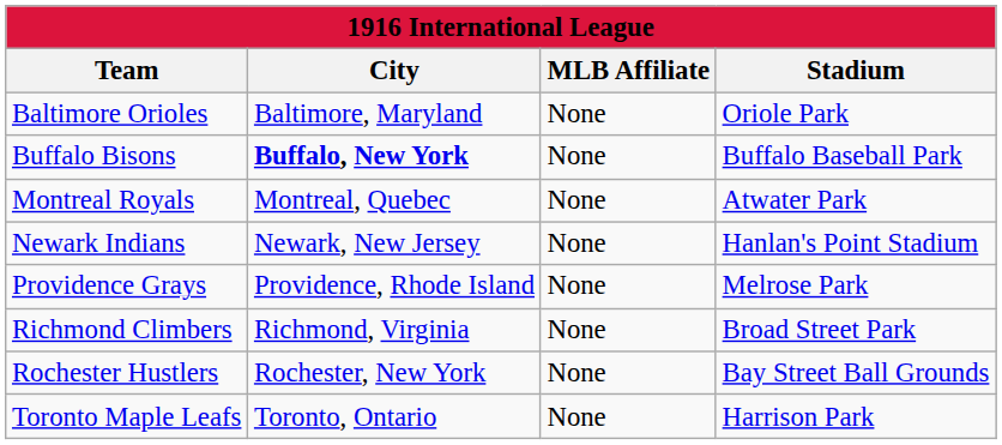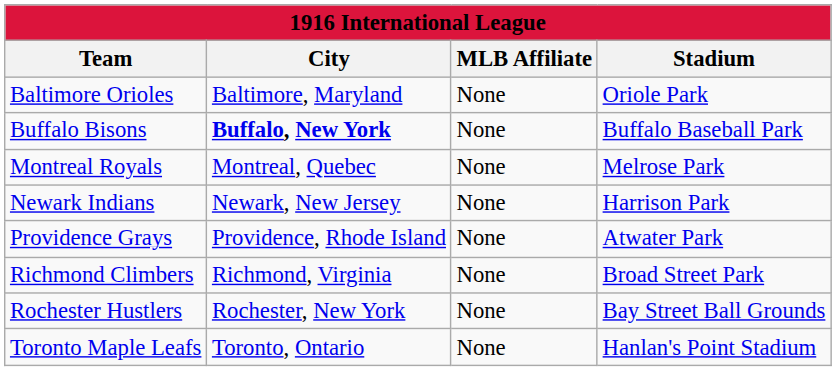Montreal Royals | Stadium: Atwater Park -> Melrose Park
Newark Indians | Stadium: Hanlan's Point Stadium -> Harrison Park
Providence Grays | Stadium: Melrose Park -> Atwater Park
Toronto Maple Leafs | Stadium: Harrison Park -> Hanlan's Point Stadium
